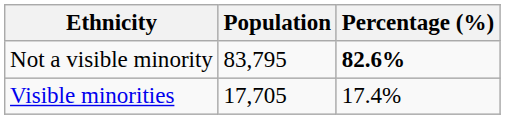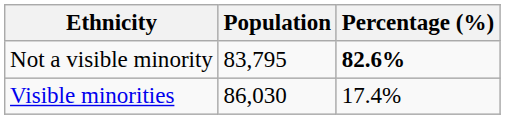Visible minorities | Population: 17,705 -> 86,030
